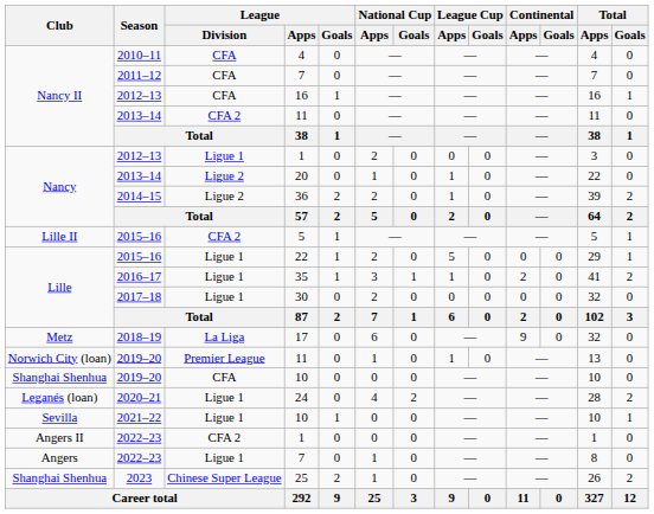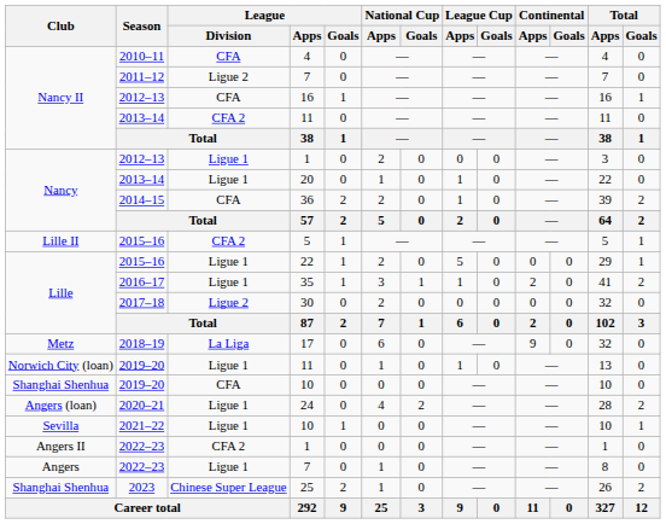2011–12 / 7 | League / Division: CFA -> Ligue 2
20 | League / Division: Ligue 2 -> Ligue 1
36 | League / Division: Ligue 2 -> CFA
30 | League / Division: Ligue 1 -> Ligue 2
2019–20 / 11 | League / Division: Premier League -> Ligue 1
24 | Club: Leganés (loan) -> Angers (loan)
